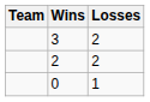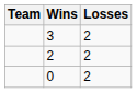0 | Losses: 1 -> 2
